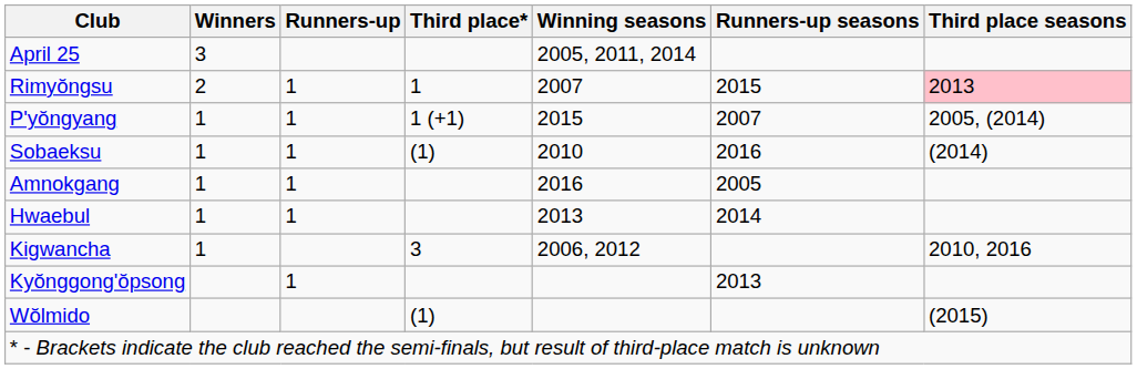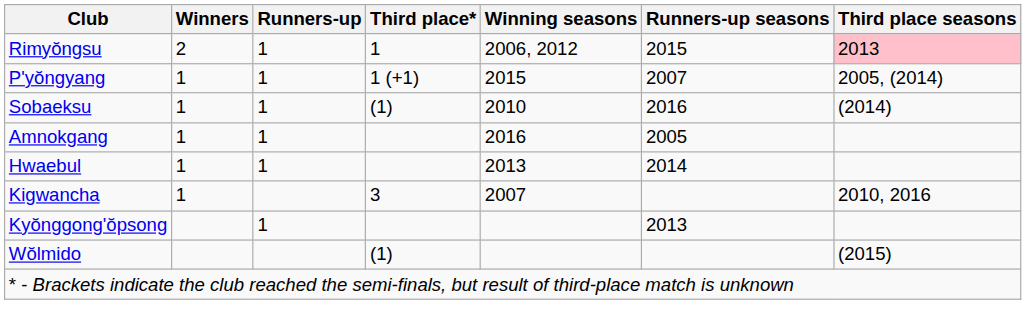- row: April 25 | 3 | 2005, 2011, 2014
Rimyŏngsu | Winning seasons: 2007 -> 2006, 2012
Kigwancha | Winning seasons: 2006, 2012 -> 2007
